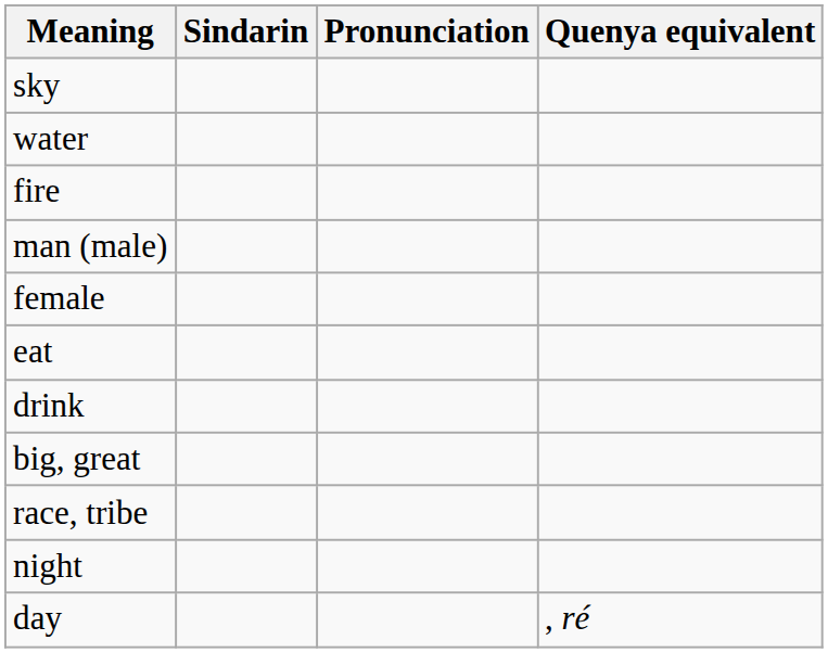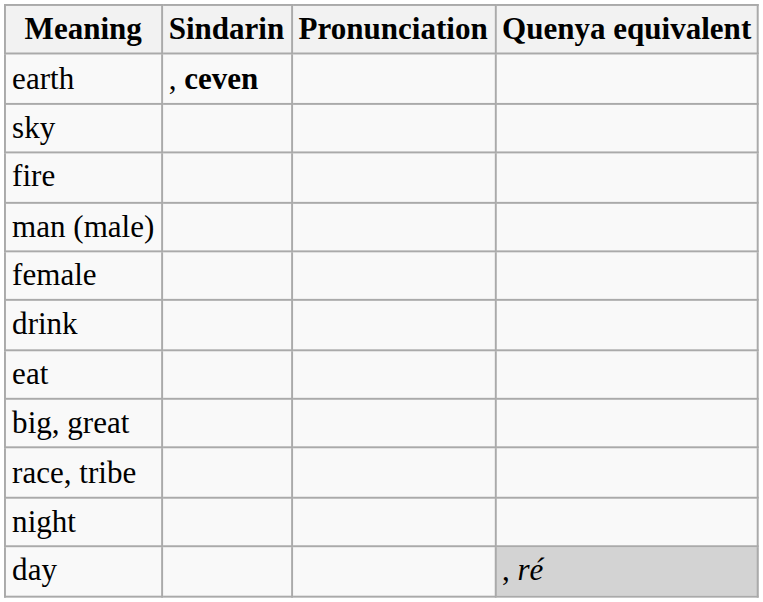+ row: earth | , ceven
- row: water
rows swapped: eat <-> drink
day | Quenya equivalent: no background -> lightgrey background
